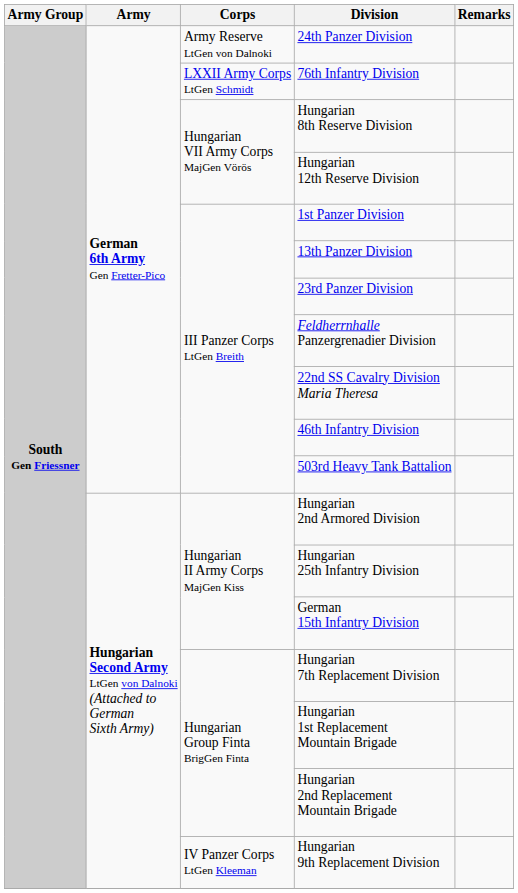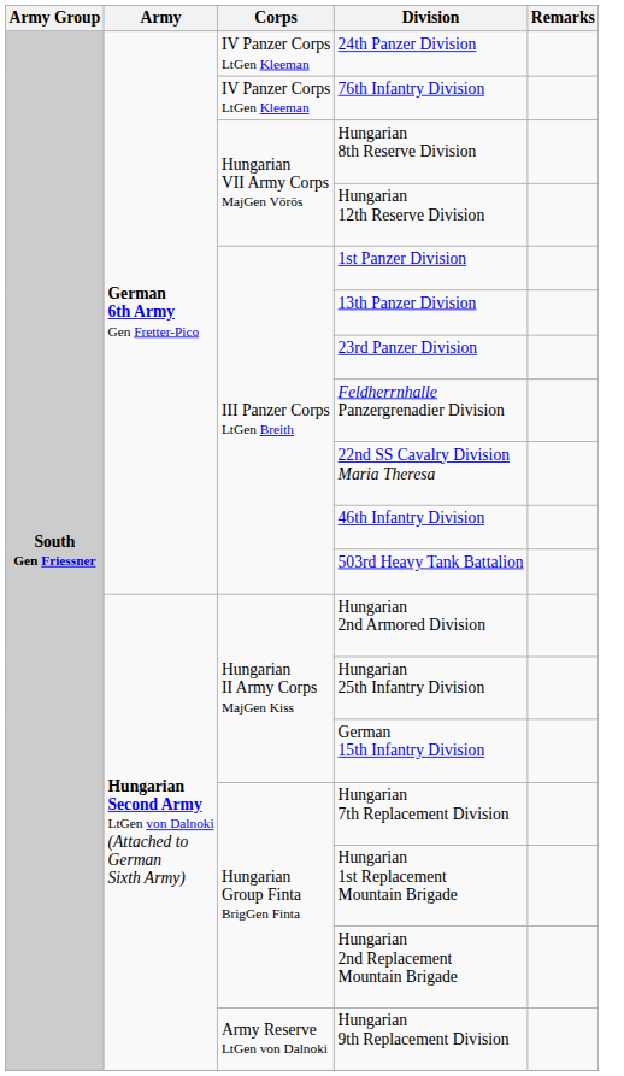24th Panzer Division | Corps: Army Reserve LtGen von Dalnoki -> IV Panzer Corps LtGen Kleeman
76th Infantry Division | Corps: LXXII Army Corps LtGen Schmidt -> IV Panzer Corps LtGen Kleeman
Hungarian 9th Replacement Division | Corps: IV Panzer Corps LtGen Kleeman -> Army Reserve LtGen von Dalnoki
